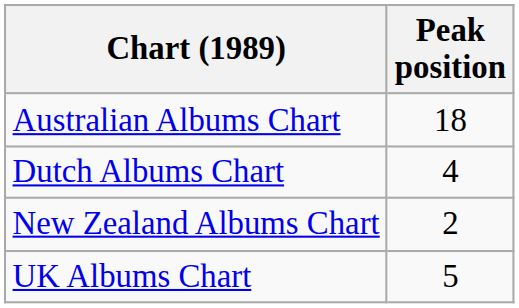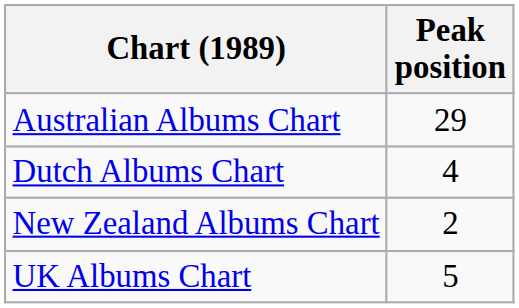Australian Albums Chart | Peak position: 18 -> 29
